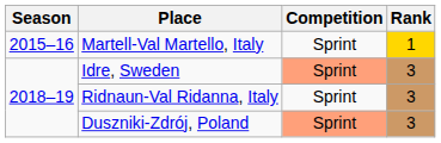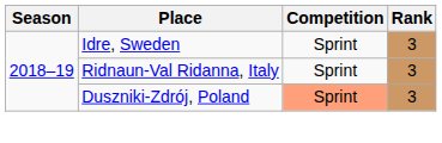- row: 2015–16 | Martell-Val Martello, Italy | Sprint | 1
Idre, Sweden | Competition: lightsalmon background -> no background
